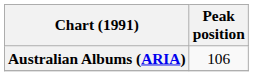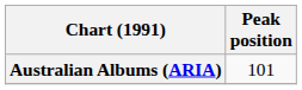Australian Albums (ARIA) | Peak position: 106 -> 101
